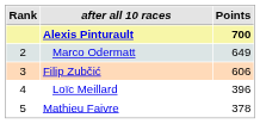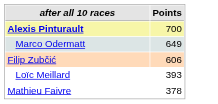- column: Rank | 2 | 3 | 4 | 5
Alexis Pinturault | Points: bold -> normal
Loïc Meillard | Points: 396 -> 393
